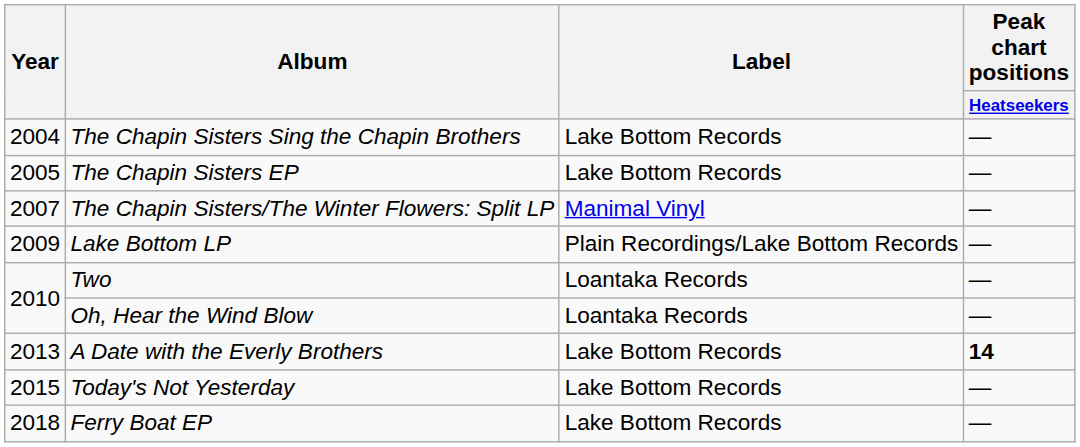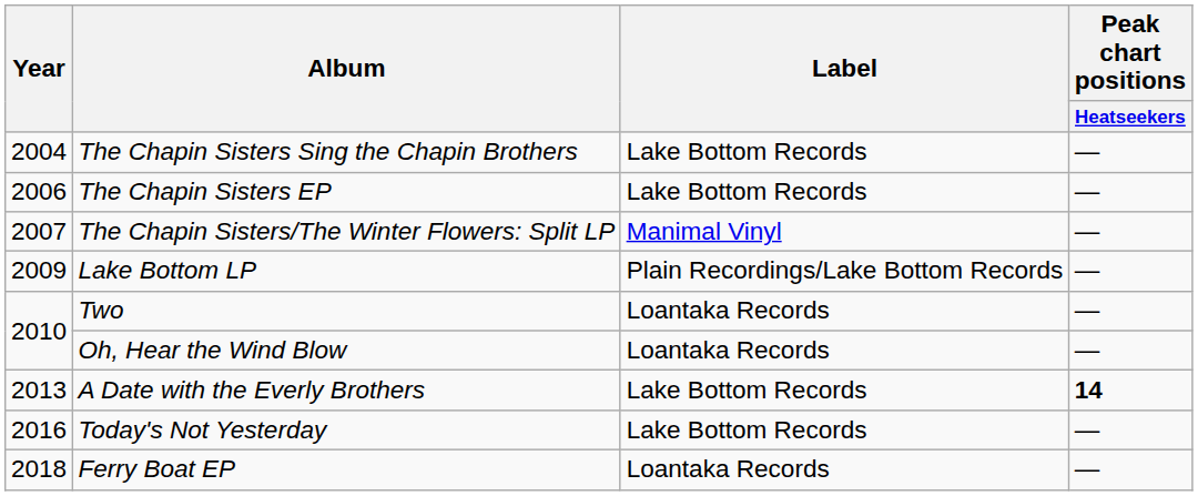The Chapin Sisters EP | Year: 2005 -> 2006
Today's Not Yesterday | Year: 2015 -> 2016
Ferry Boat EP | Label: Lake Bottom Records -> Loantaka Records
